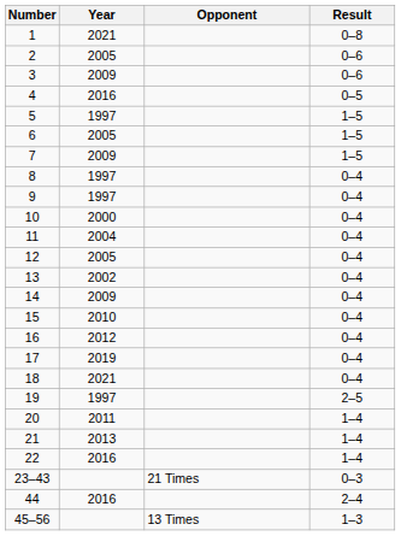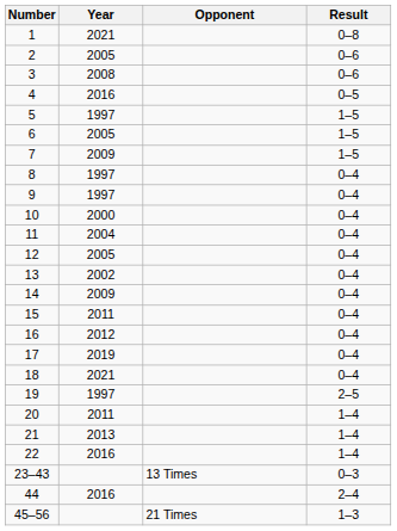3 | Year: 2009 -> 2008
15 | Year: 2010 -> 2011
23–43 | Opponent: 21 Times -> 13 Times
45–56 | Opponent: 13 Times -> 21 Times
